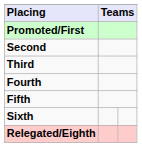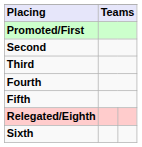rows swapped: Sixth <-> Relegated/Eighth
